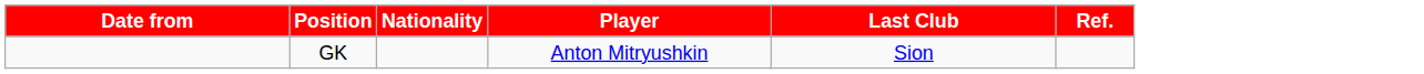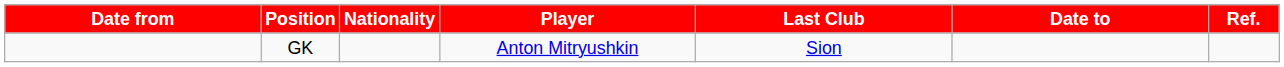+ column: Date to
